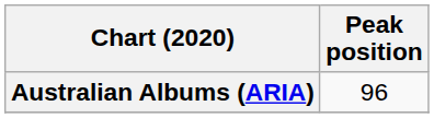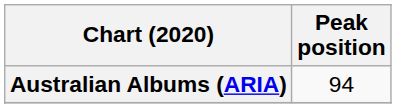Australian Albums (ARIA) | Peak position: 96 -> 94
